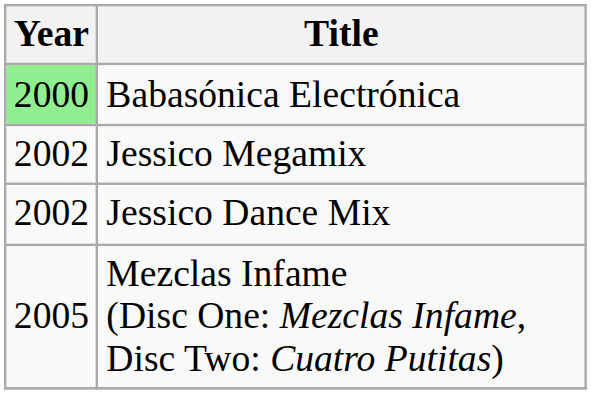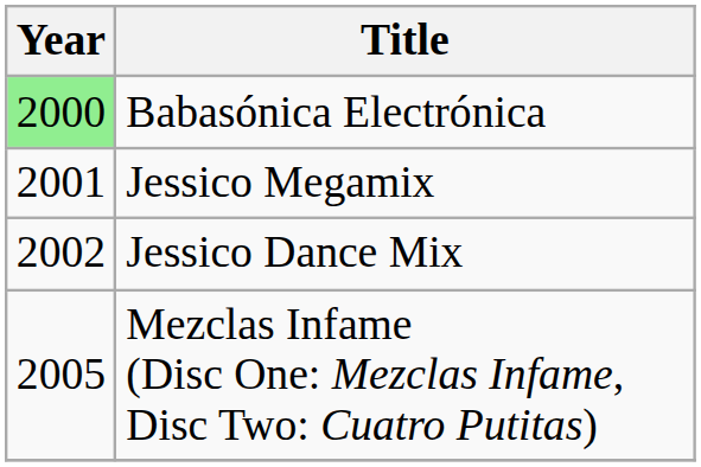Jessico Megamix | Year: 2002 -> 2001
